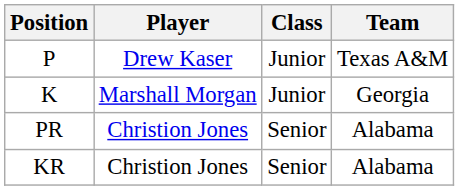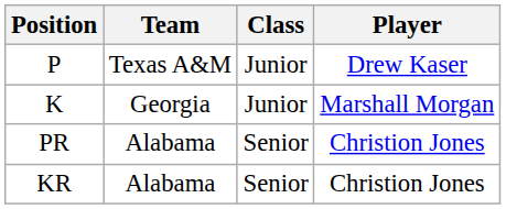columns swapped: Player <-> Team
